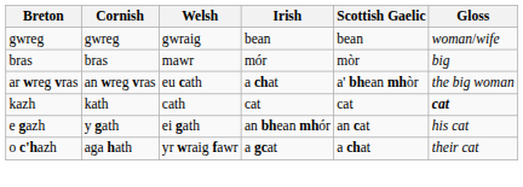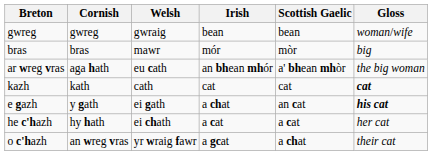ar wreg vras | Cornish: an wreg vras -> aga hath
ar wreg vras | Irish: a chat -> an bhean mhór
e gazh | Irish: an bhean mhór -> a chat
e gazh | Gloss: normal -> bold
+ row: he c'hazh | hy hath | ei chath | a cat | a cat | her cat
o c'hazh | Cornish: aga hath -> an wreg vras
